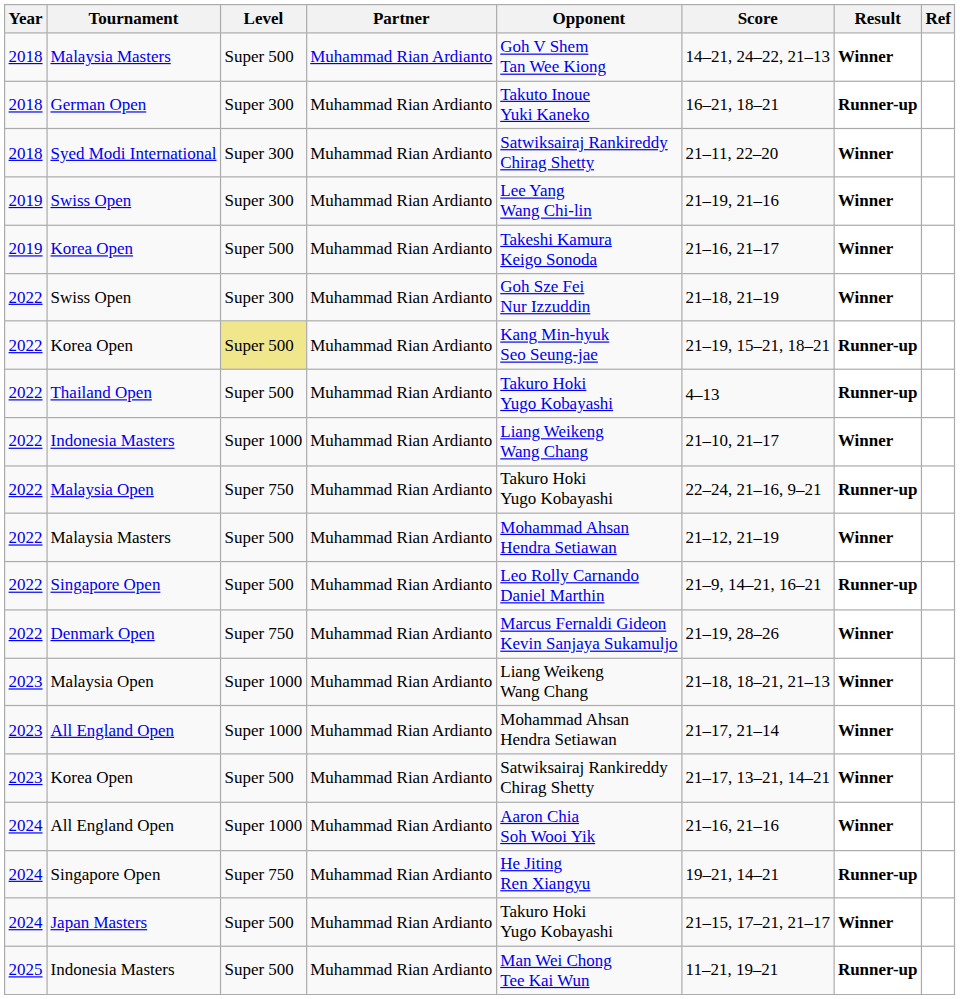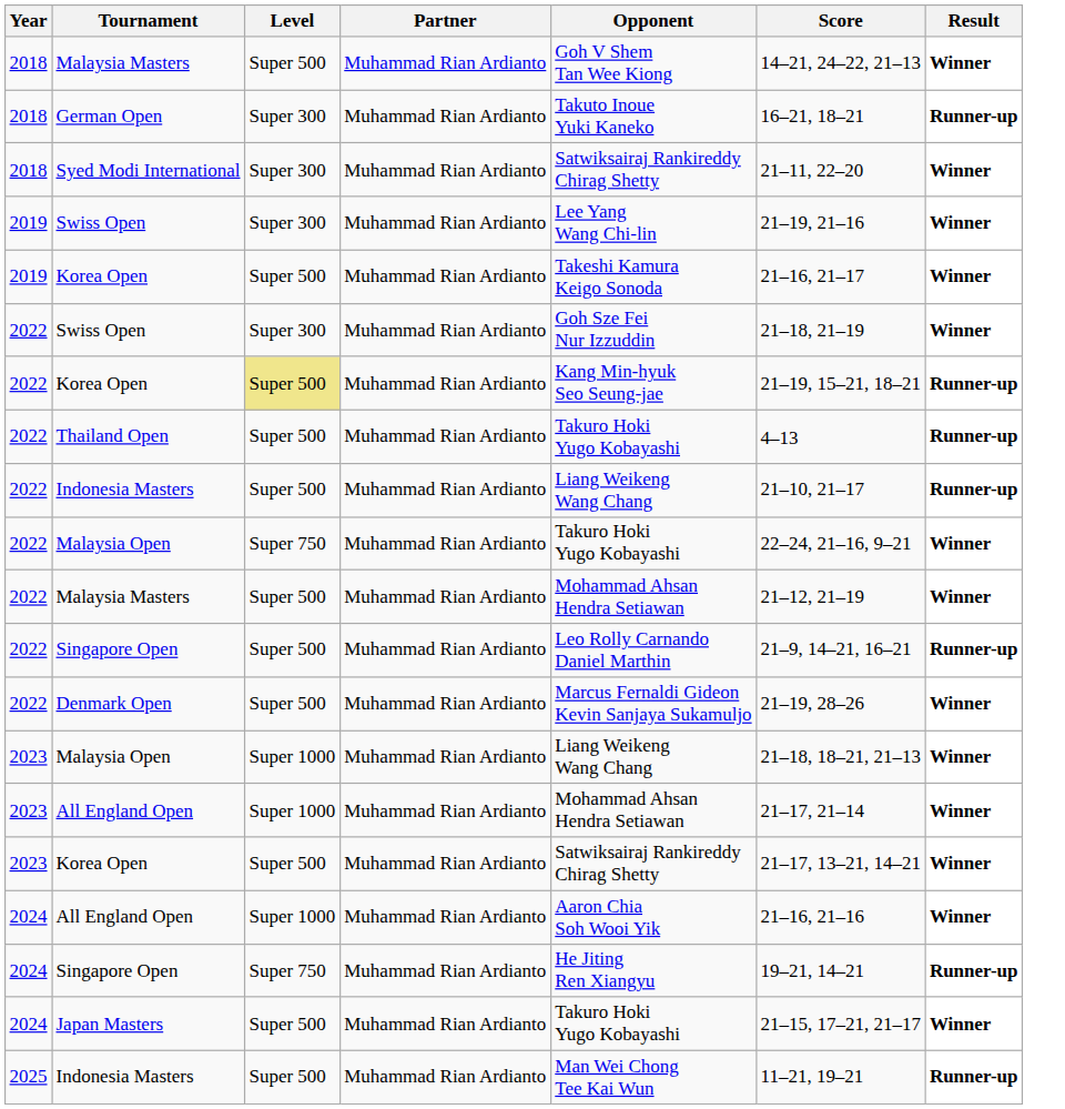- column: Ref
2022 / Indonesia Masters | Level: Super 1000 -> Super 500
2022 / Indonesia Masters | Result: Winner -> Runner-up
2022 / Malaysia Open | Result: Runner-up -> Winner
Denmark Open | Level: Super 750 -> Super 500
